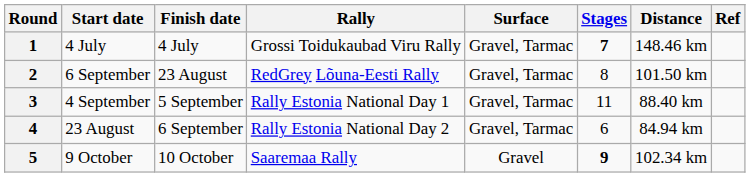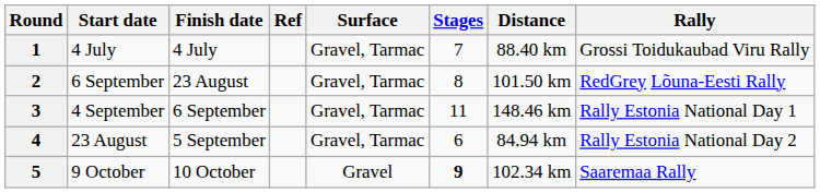columns swapped: Rally <-> Ref
1 | Stages: bold -> normal
1 | Distance: 148.46 km -> 88.40 km
3 | Finish date: 5 September -> 6 September
3 | Distance: 88.40 km -> 148.46 km
4 | Finish date: 6 September -> 5 September
